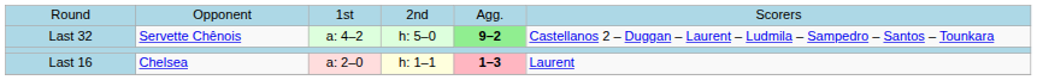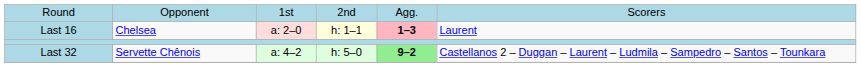rows swapped: Last 32 <-> Last 16
